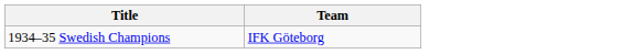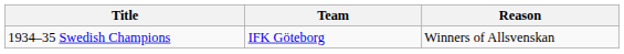+ column: Reason | Winners of Allsvenskan
